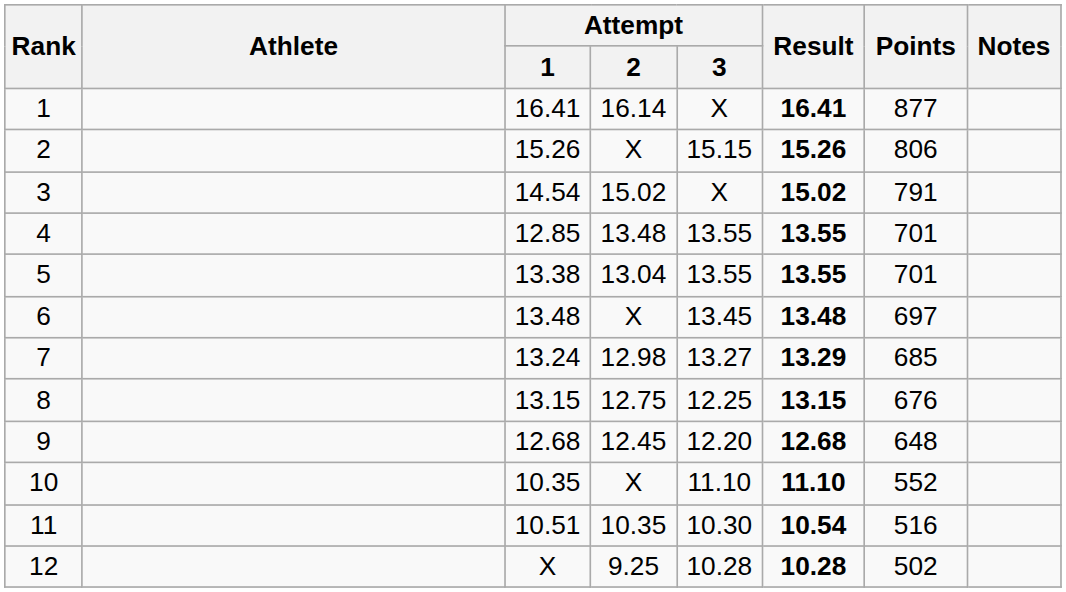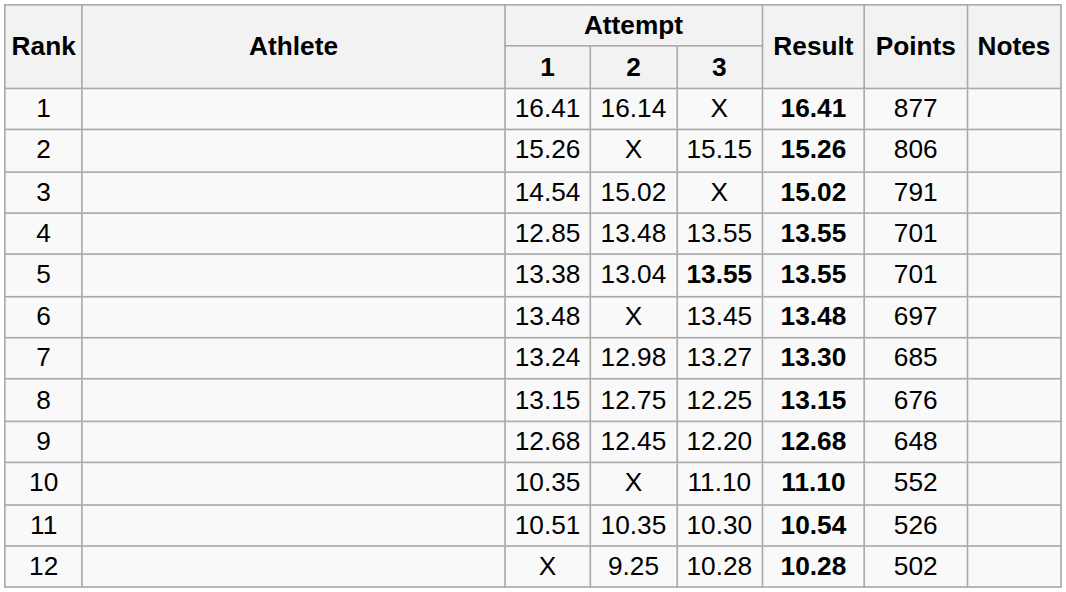5 | Attempt / 3: normal -> bold
7 | Result: 13.29 -> 13.30
11 | Points: 516 -> 526
